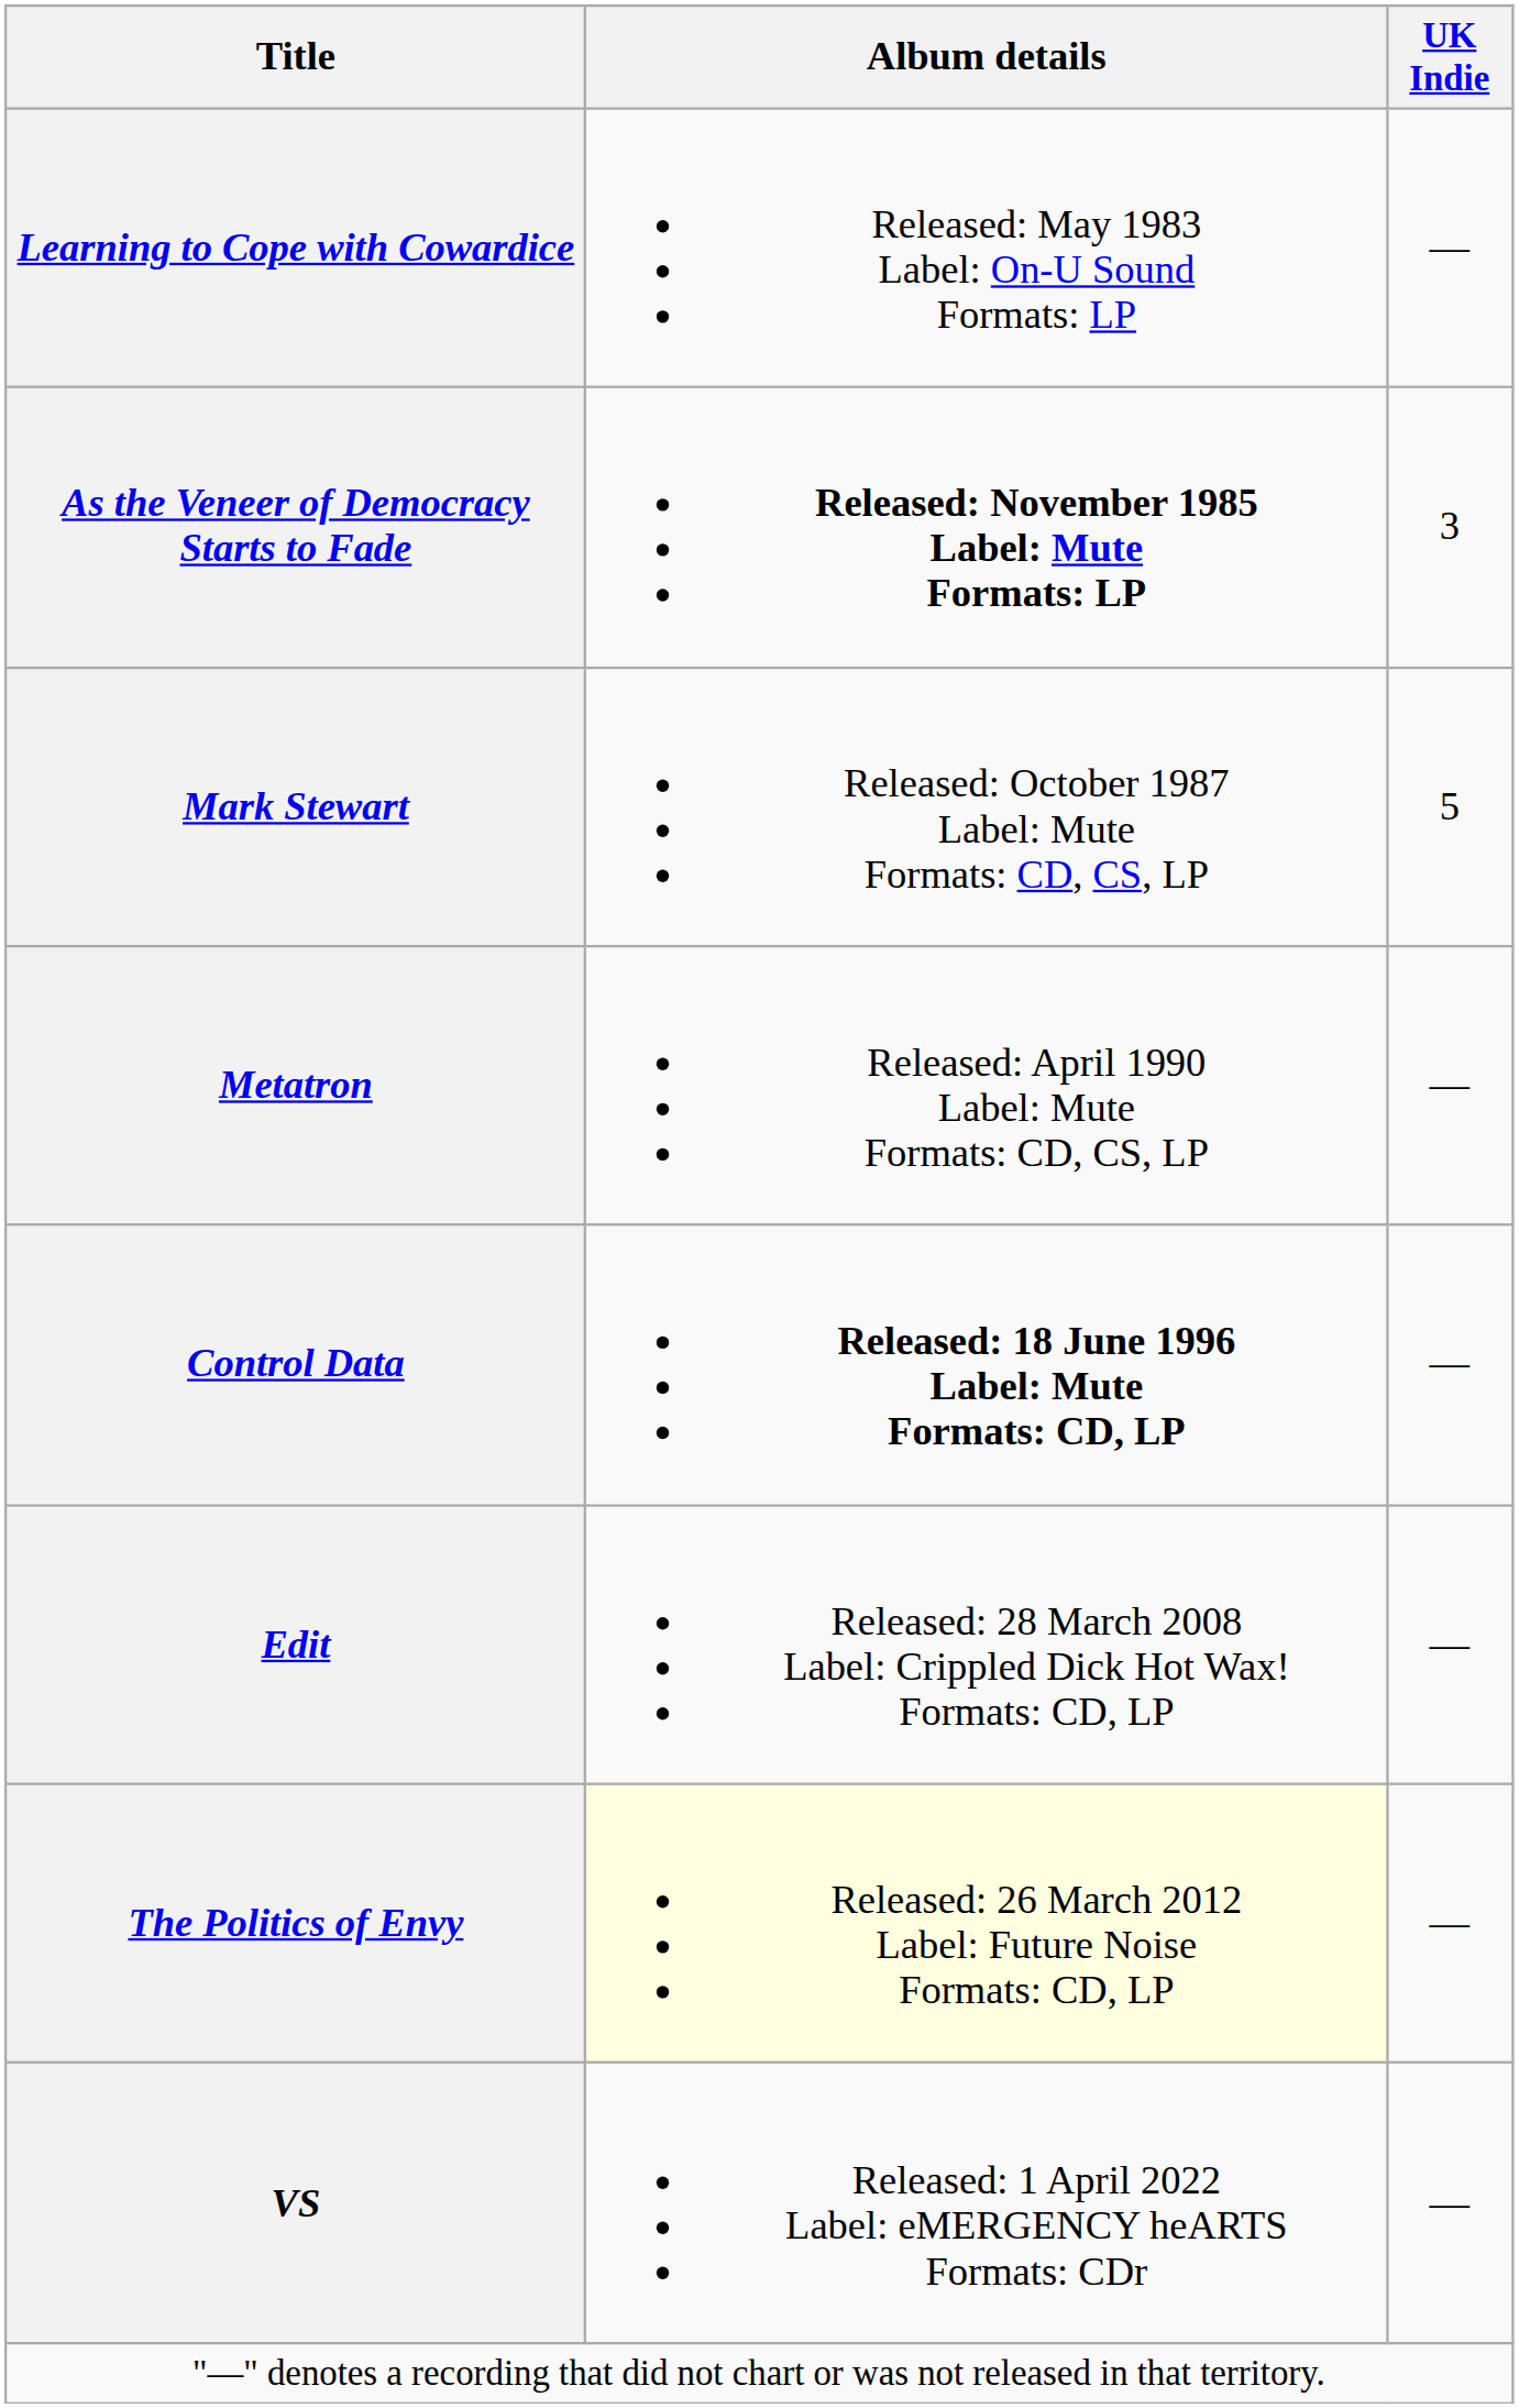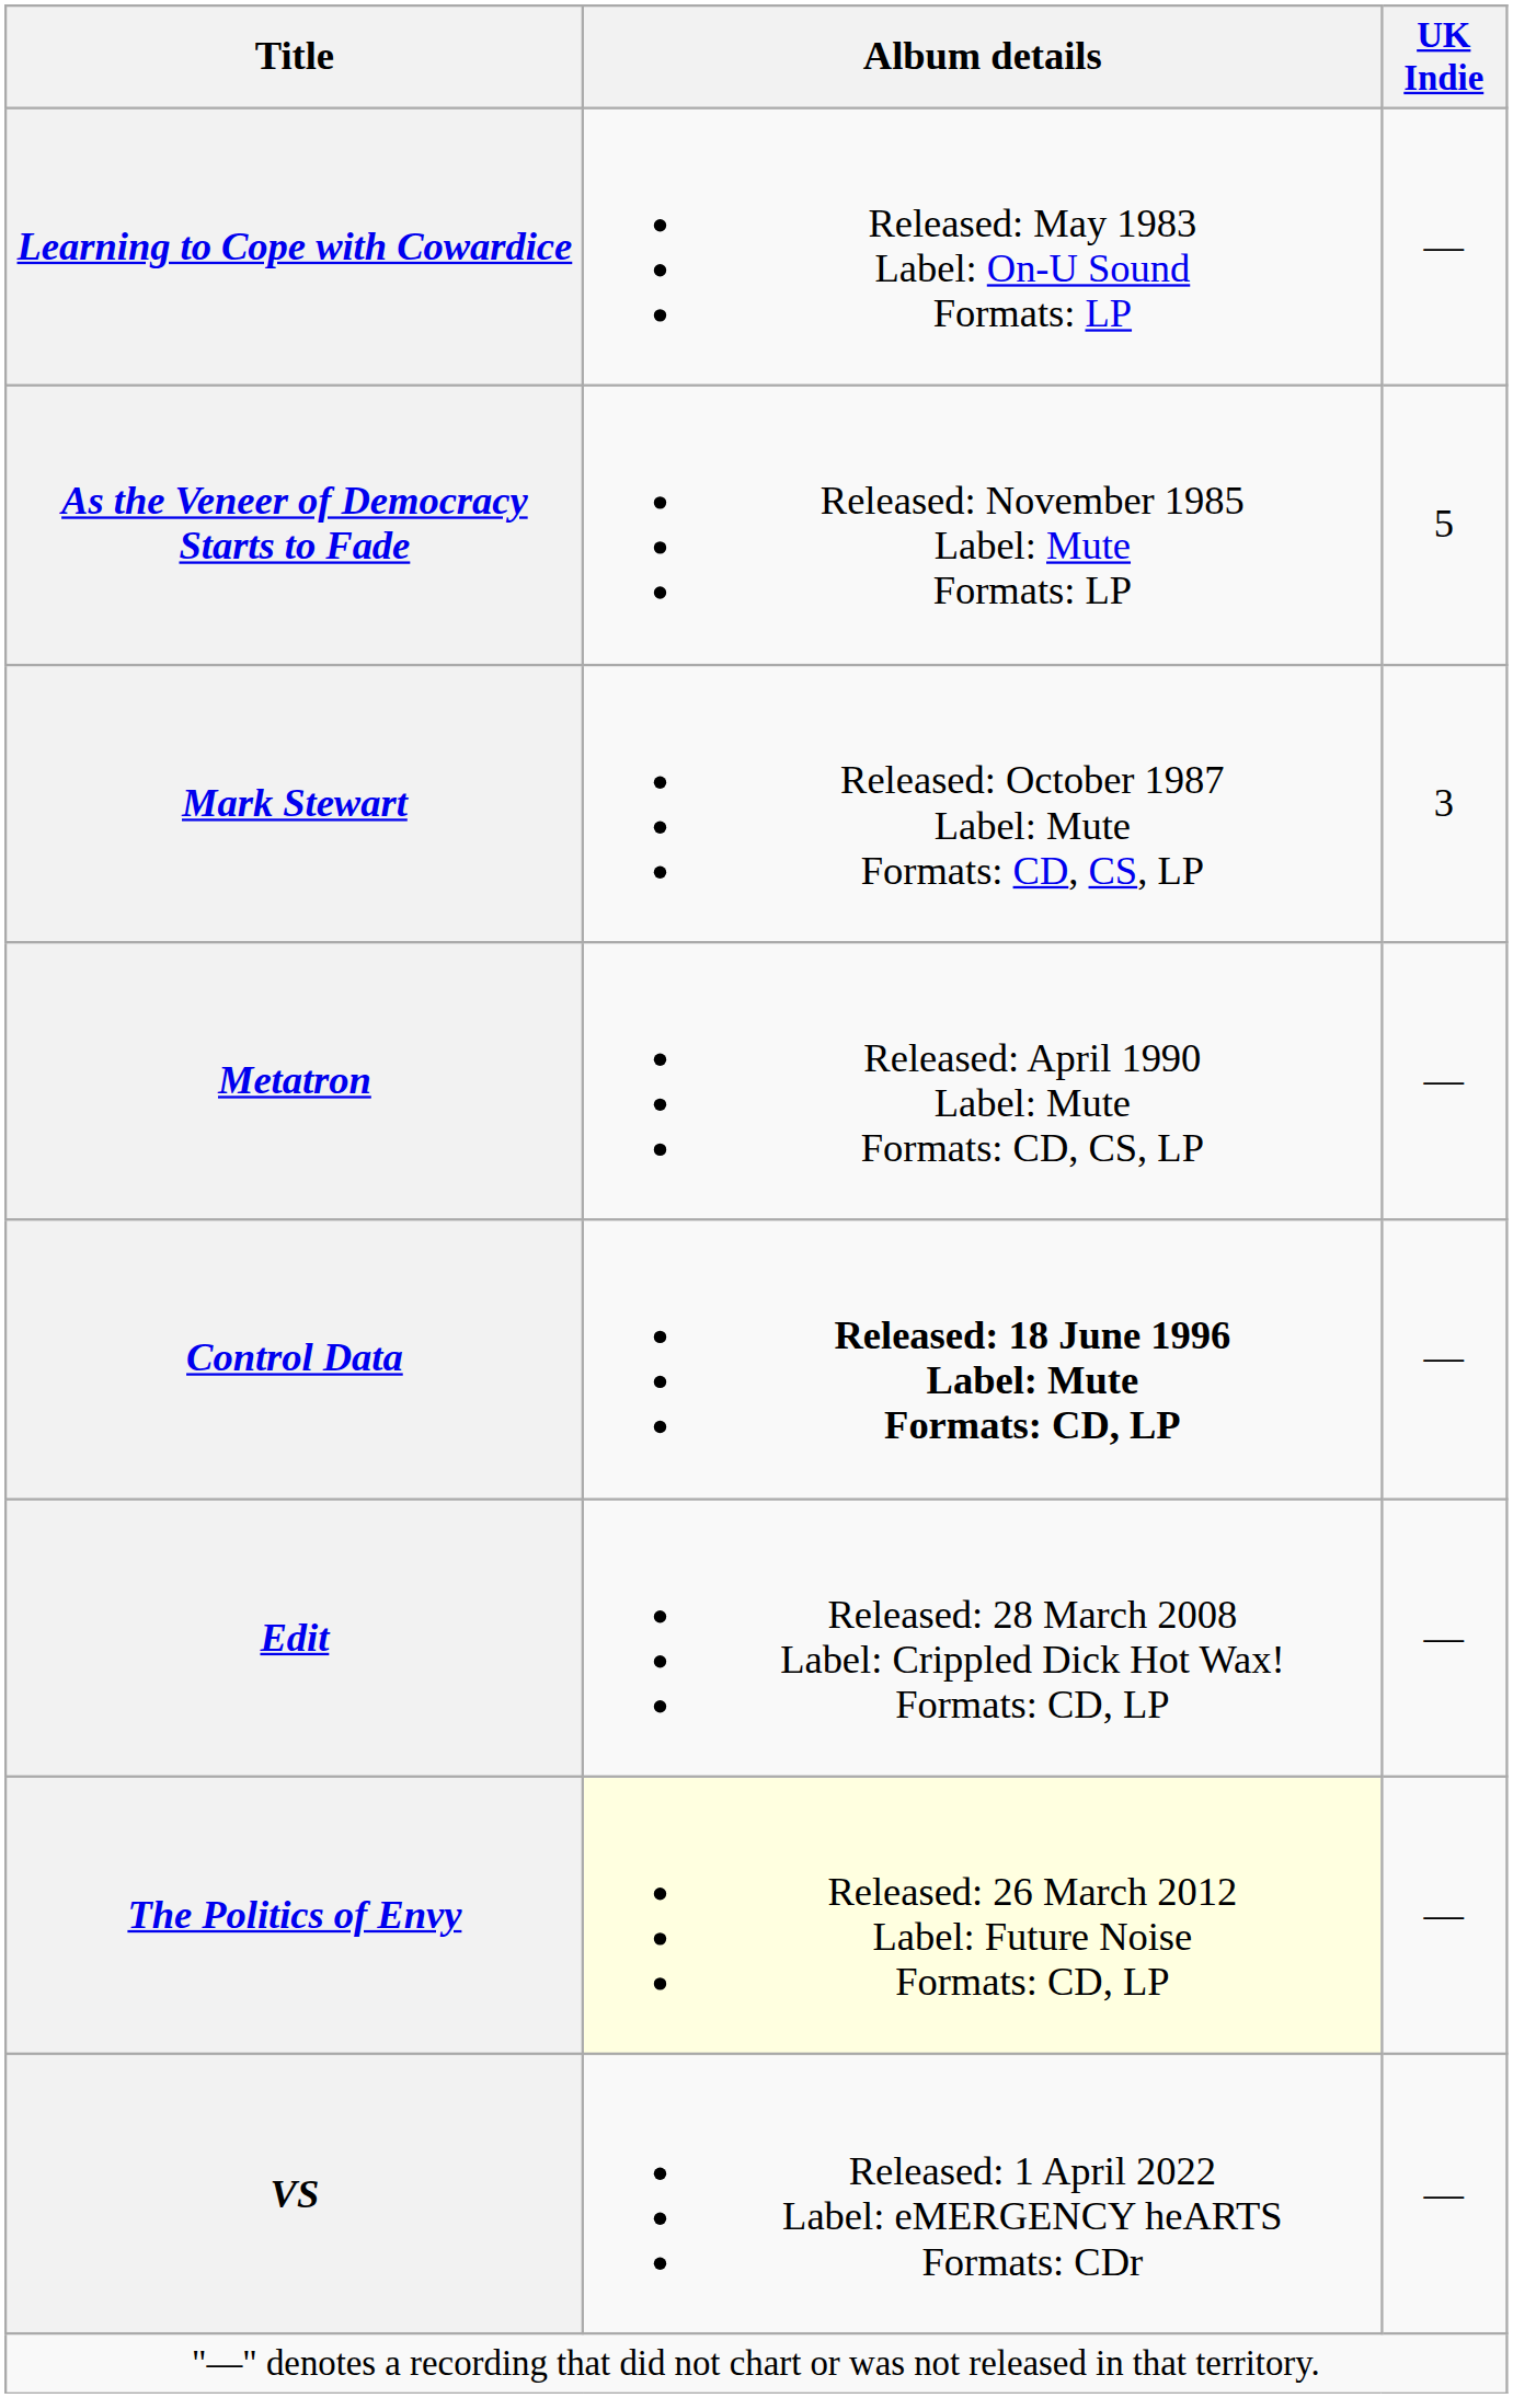As the Veneer of Democracy Starts to Fade | Album details: bold -> normal
As the Veneer of Democracy Starts to Fade | UK Indie: 3 -> 5
Mark Stewart | UK Indie: 5 -> 3
